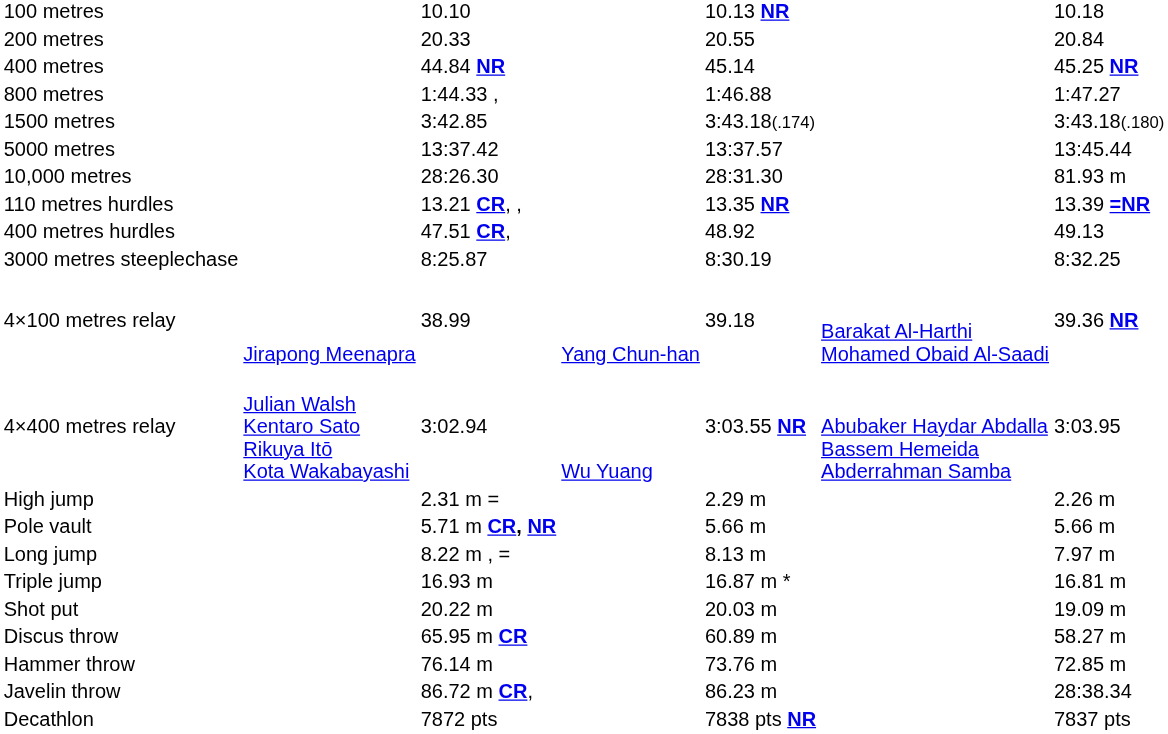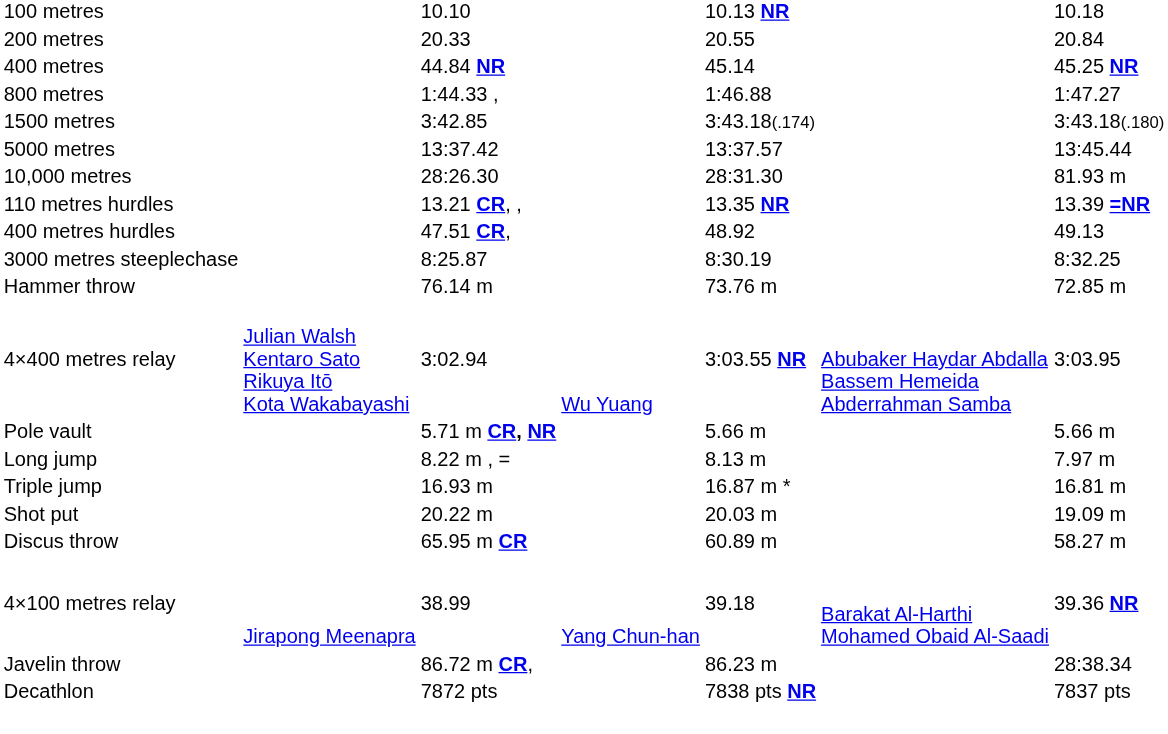rows swapped: 4×100 metres relay <-> Hammer throw
- row: High jump | 2.31 m = | 2.29 m | 2.26 m
